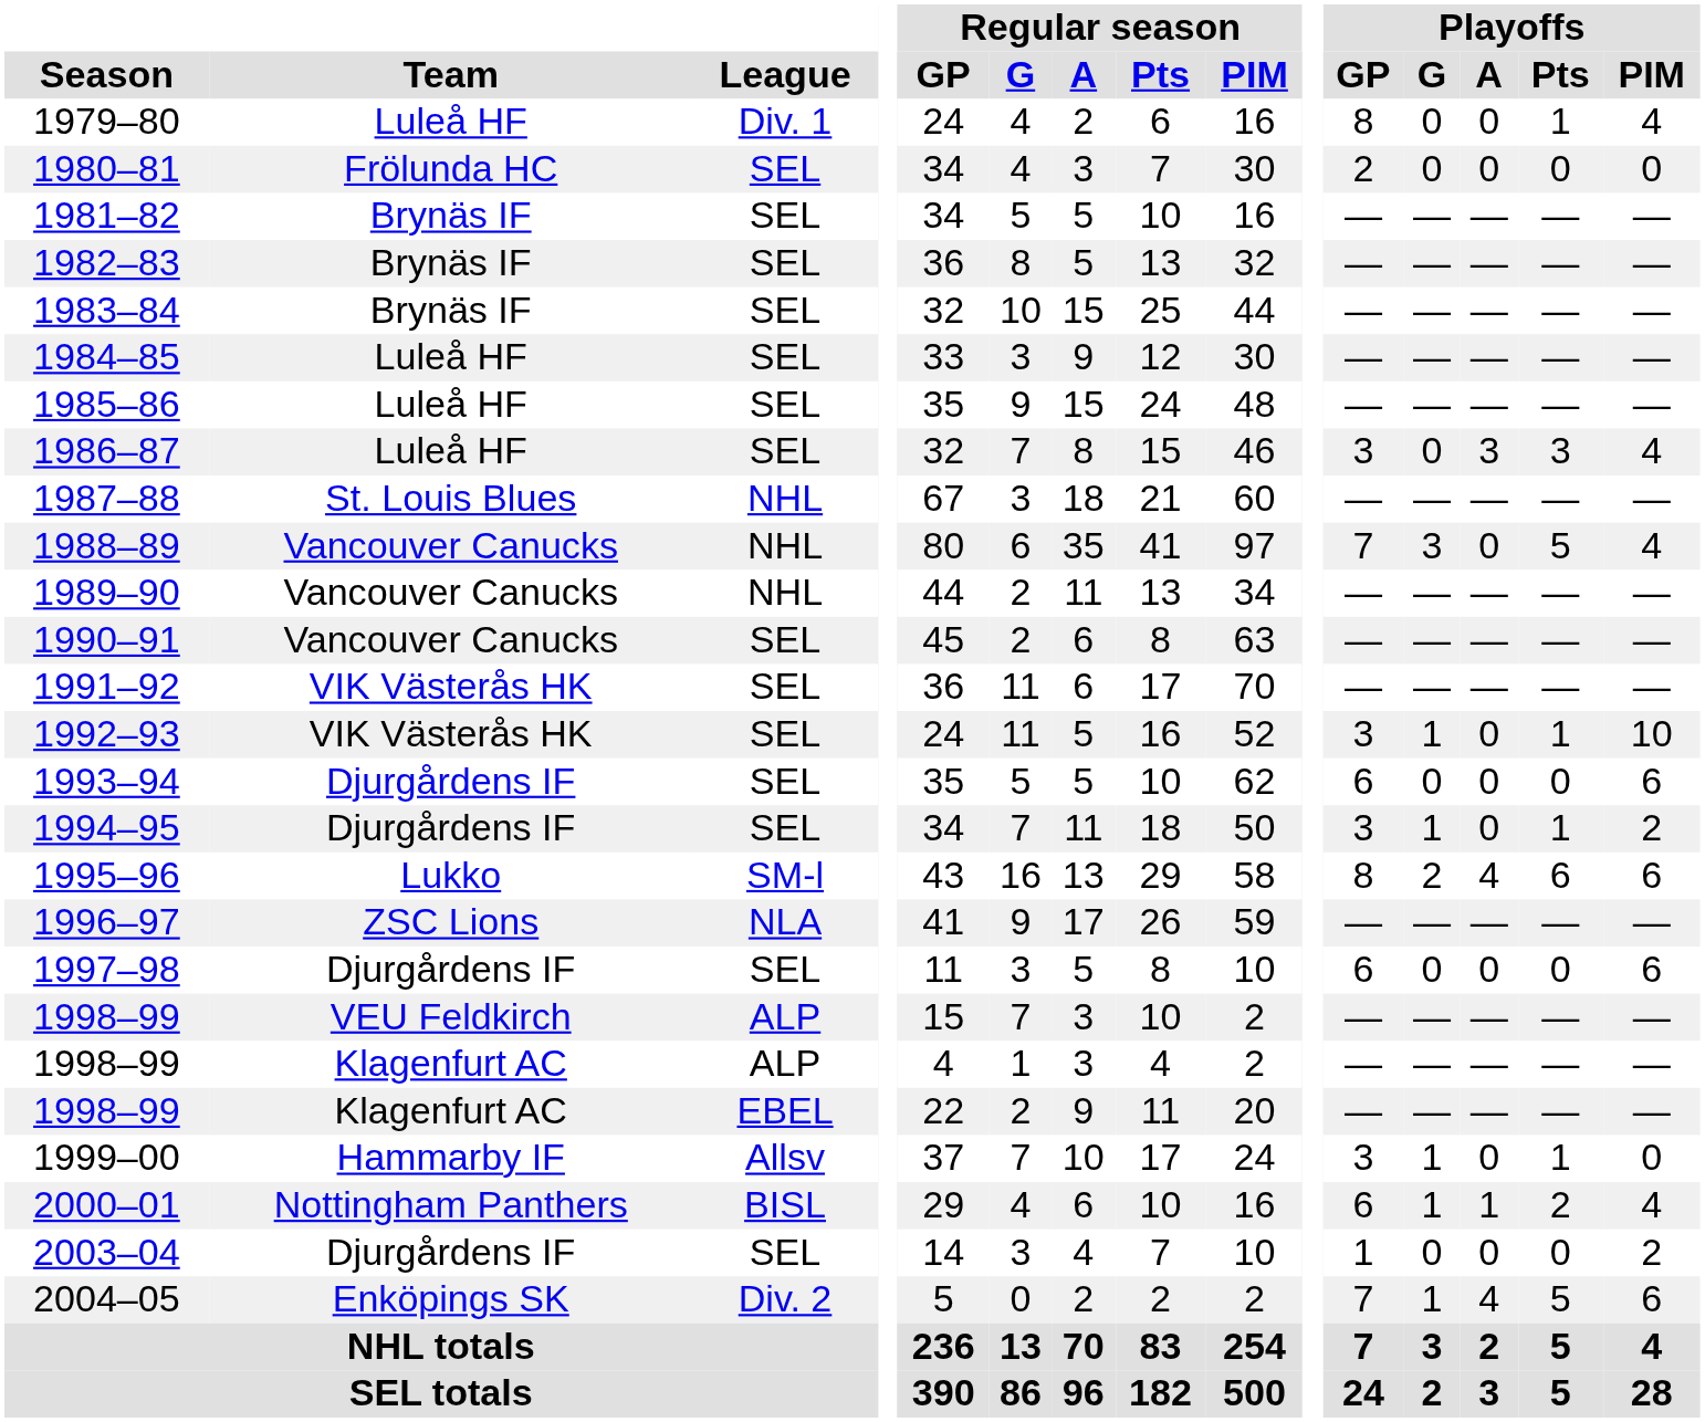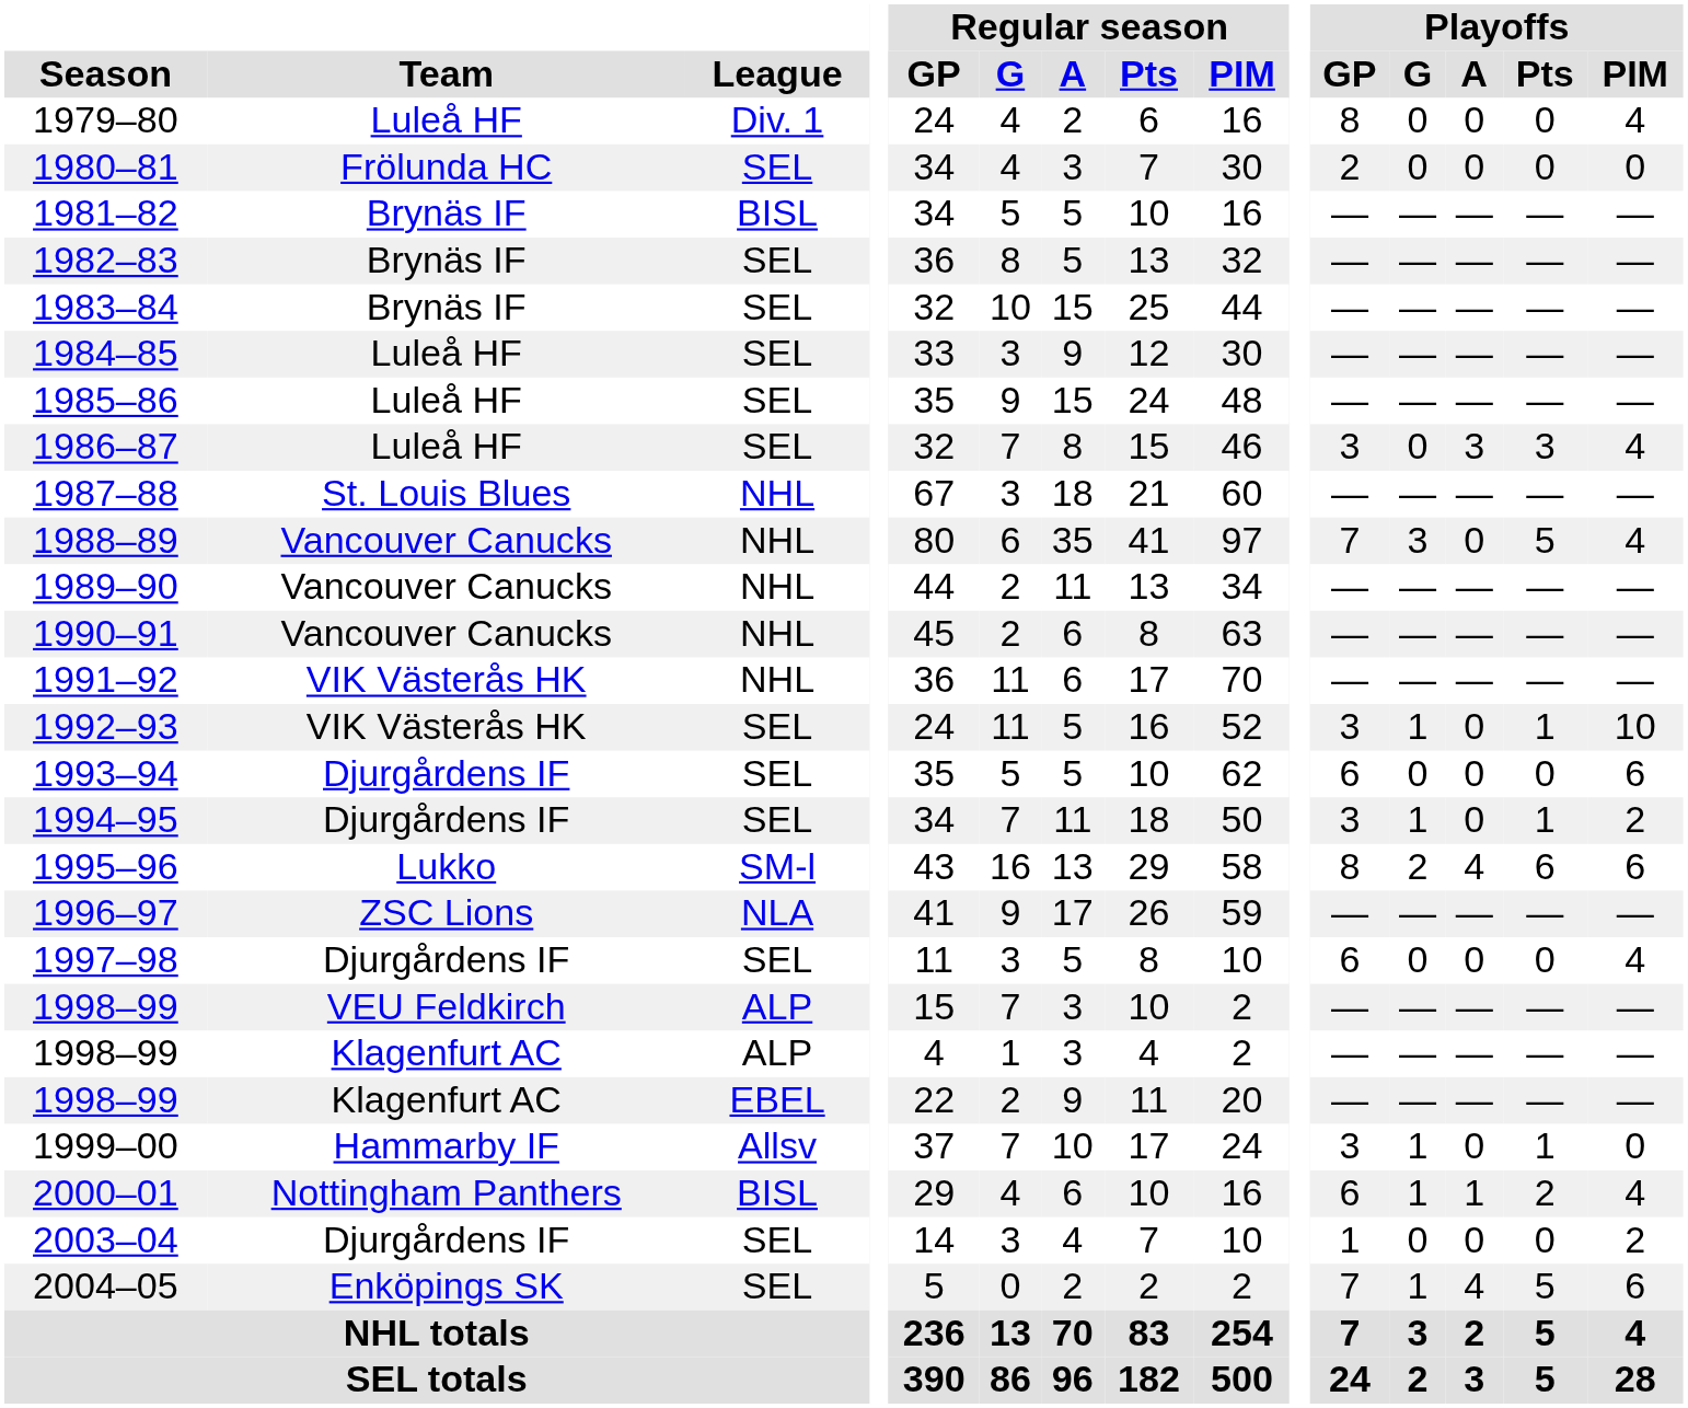1979–80 | Playoffs / Pts: 1 -> 0
1981–82 | League: SEL -> BISL
1990–91 | League: SEL -> NHL
1991–92 | League: SEL -> NHL
1997–98 | Playoffs / PIM: 6 -> 4
2004–05 | League: Div. 2 -> SEL
